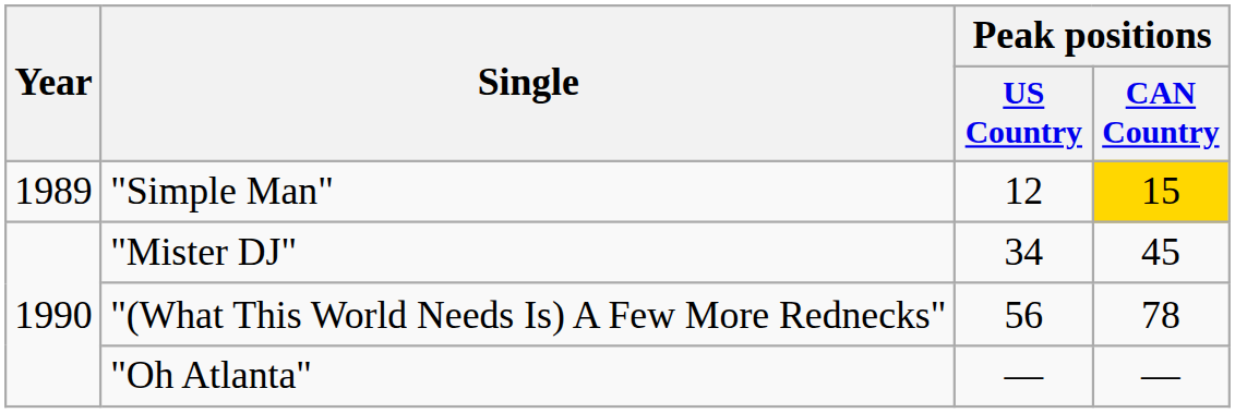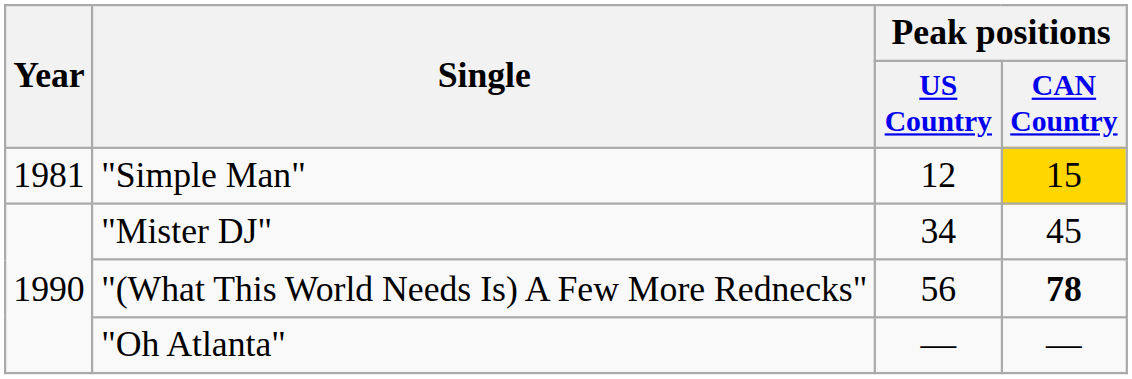"Simple Man" | Year: 1989 -> 1981
"(What This World Needs Is) A Few More Rednecks" | Peak positions / CAN Country: normal -> bold
